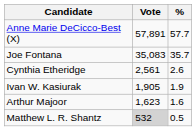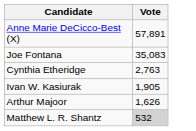- column: % | 57.7 | 35.7 | 2.6 | 1.9 | 1.6 | 0.5
Cynthia Etheridge | Vote: 2,561 -> 2,763
Arthur Majoor | Vote: 1,623 -> 1,626
